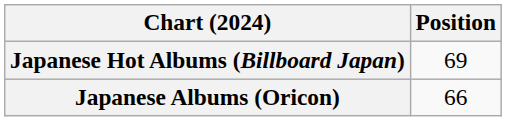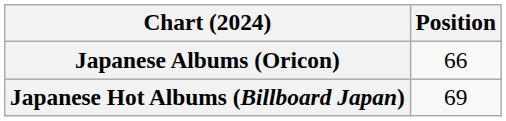rows swapped: Japanese Albums (Oricon) <-> Japanese Hot Albums (Billboard Japan)
